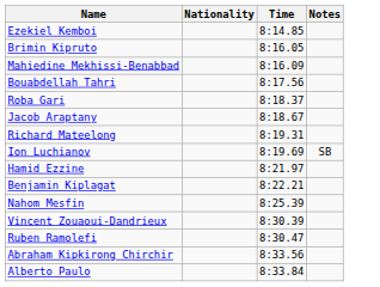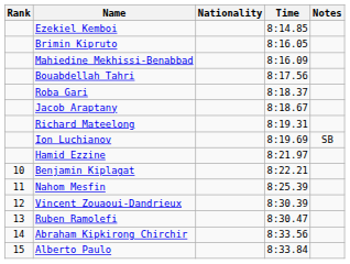+ column: Rank | 10 | 11 | 12 | 13 | 14 | 15
